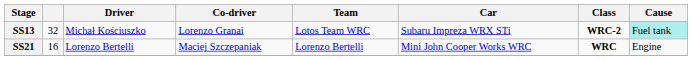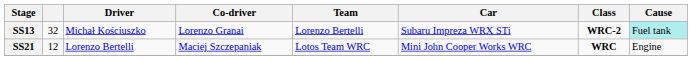SS13 | Team: Lotos Team WRC -> Lorenzo Bertelli
SS21 | column 2: 16 -> 12
SS21 | Team: Lorenzo Bertelli -> Lotos Team WRC
